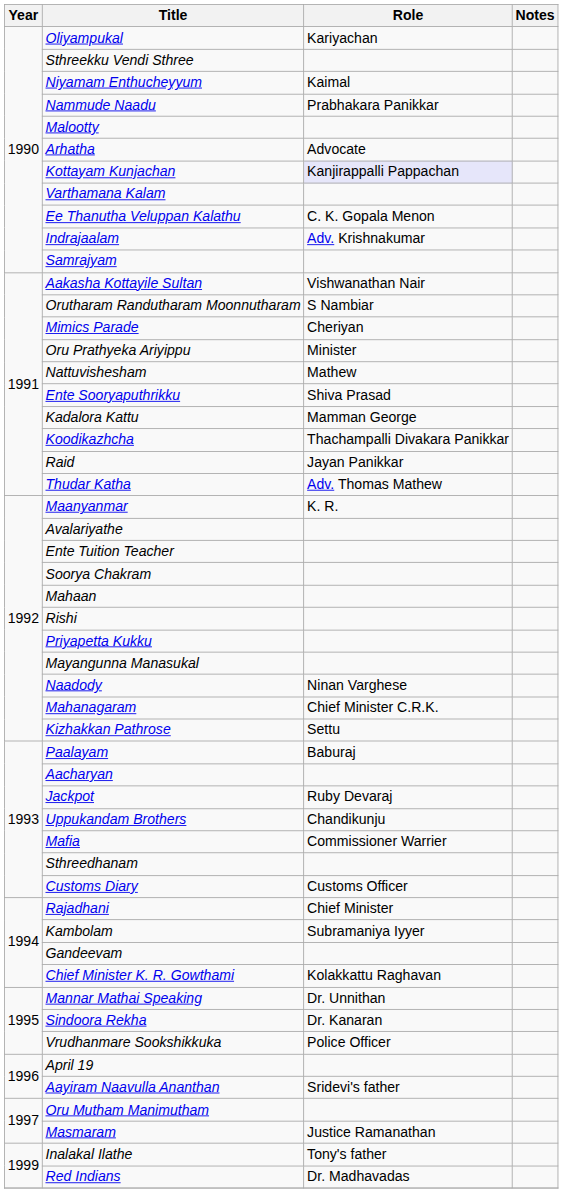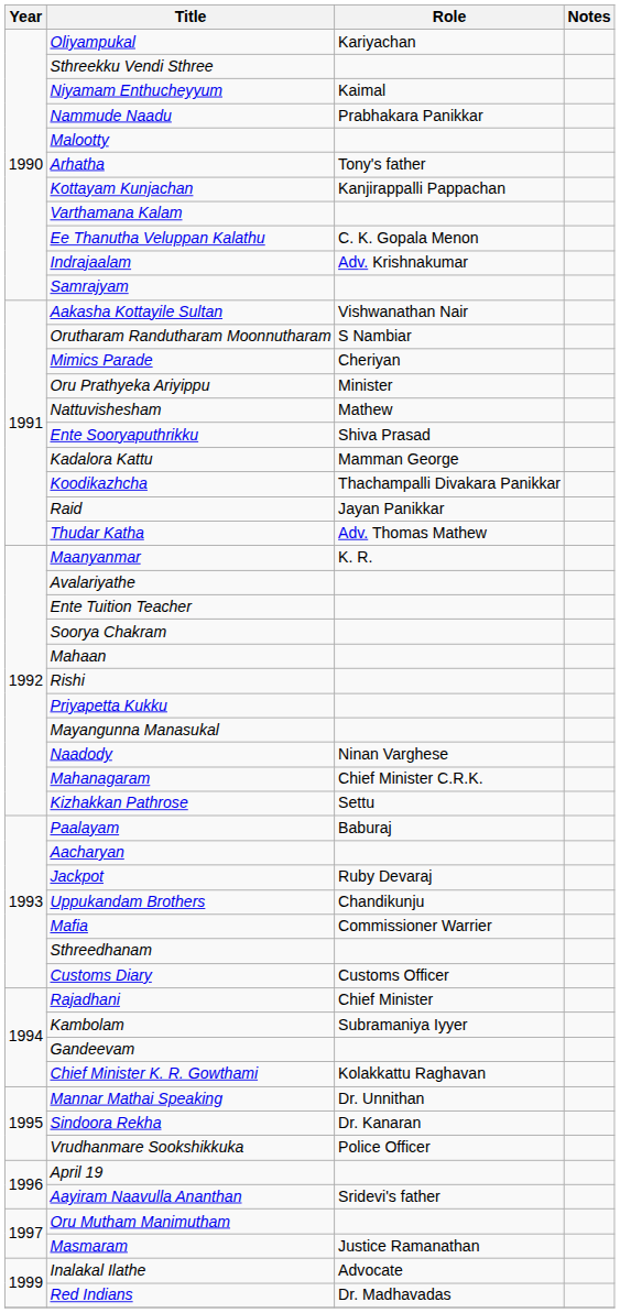Arhatha | Role: Advocate -> Tony's father
Kottayam Kunjachan | Role: lavender background -> no background
Inalakal Ilathe | Role: Tony's father -> Advocate
